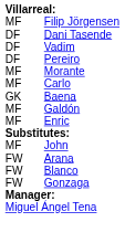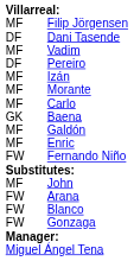Vadim | column 1: DF -> MF
+ row: MF | Izán
+ row: FW | Fernando Niño
